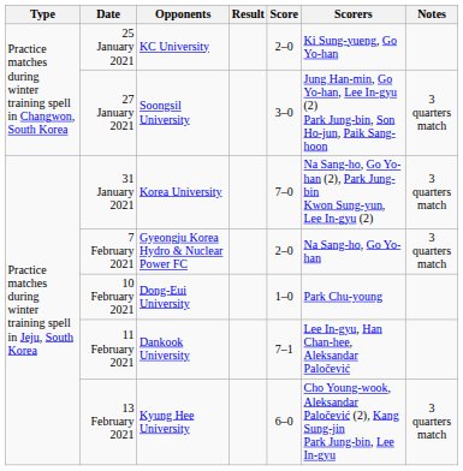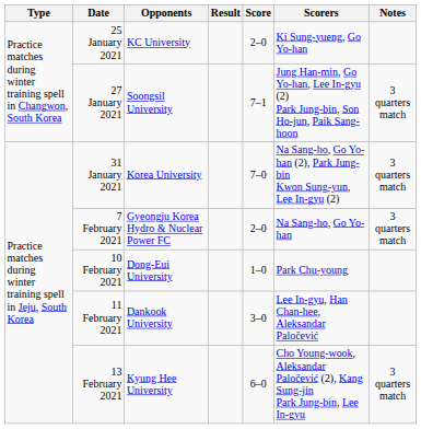27 January 2021 | Score: 3–0 -> 7–1
11 February 2021 | Score: 7–1 -> 3–0
